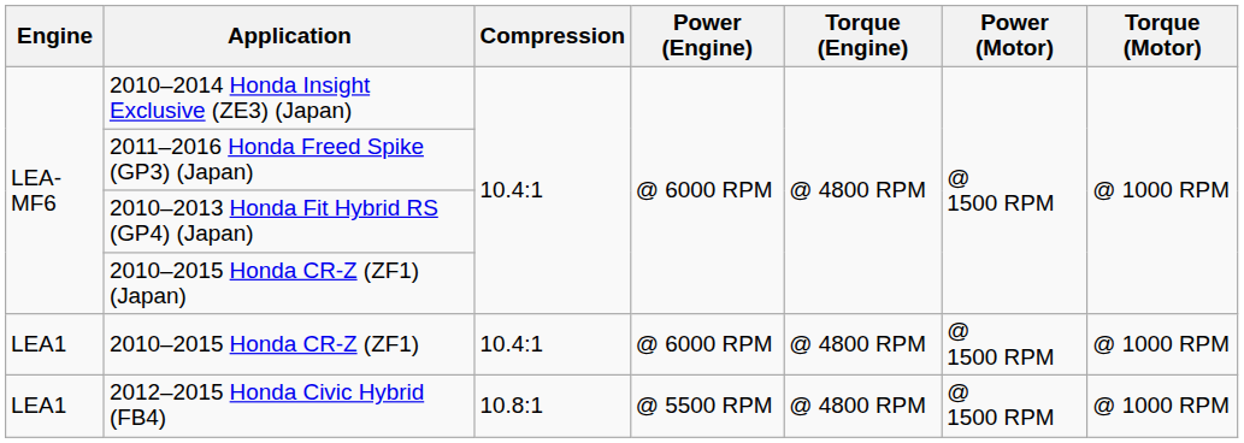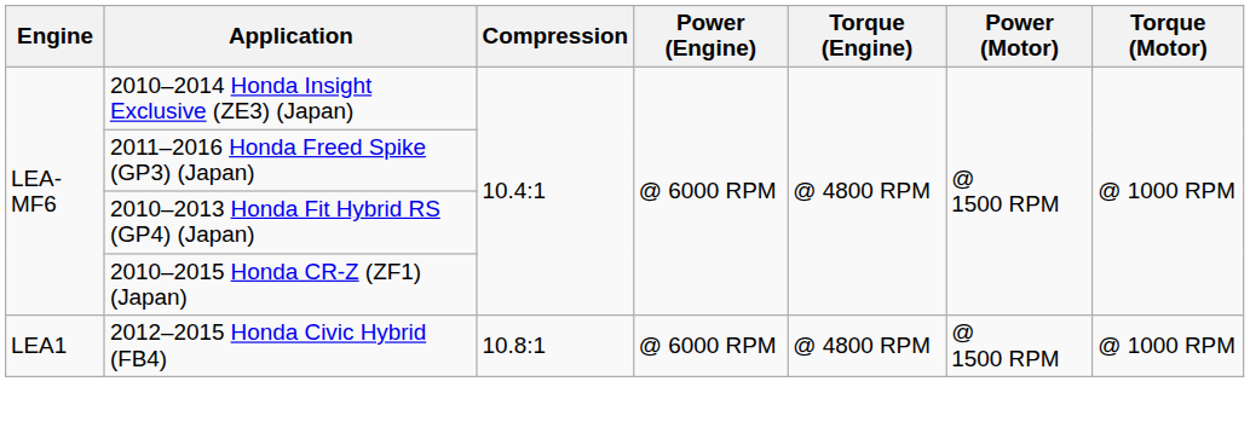- row: LEA1 | 2010–2015 Honda CR-Z (ZF1) | 10.4:1 | @ 6000 RPM | @ 4800 RPM | @ 1500 RPM | @ 1000 RPM
2012–2015 Honda Civic Hybrid (FB4) | Power (Engine): @ 5500 RPM -> @ 6000 RPM
